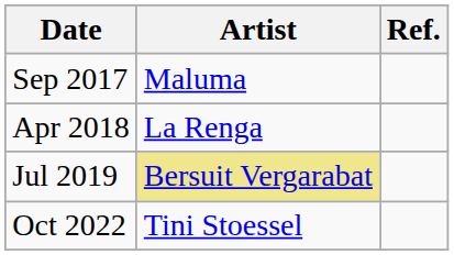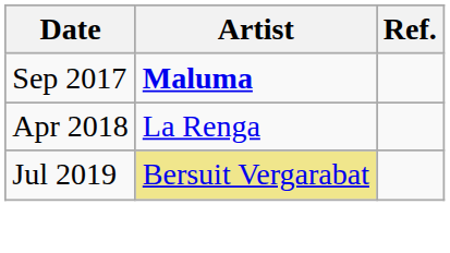Sep 2017 | Artist: normal -> bold
- row: Oct 2022 | Tini Stoessel
